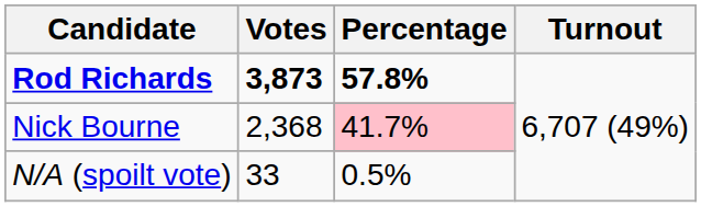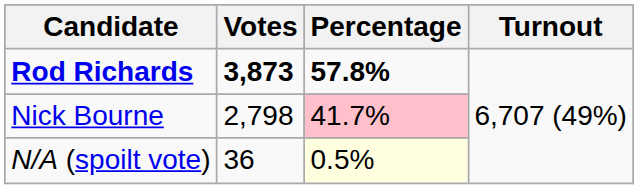Nick Bourne | Votes: 2,368 -> 2,798
N/A (spoilt vote) | Votes: 33 -> 36
N/A (spoilt vote) | Percentage: no background -> lightyellow background
